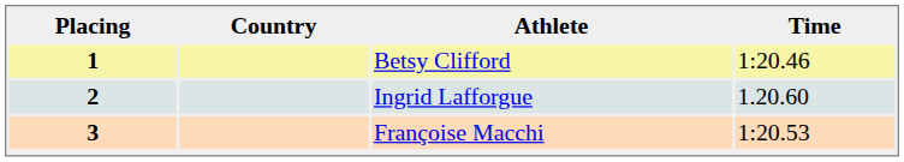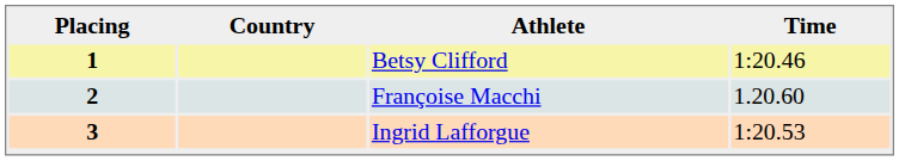2 | Athlete: Ingrid Lafforgue -> Françoise Macchi
3 | Athlete: Françoise Macchi -> Ingrid Lafforgue
